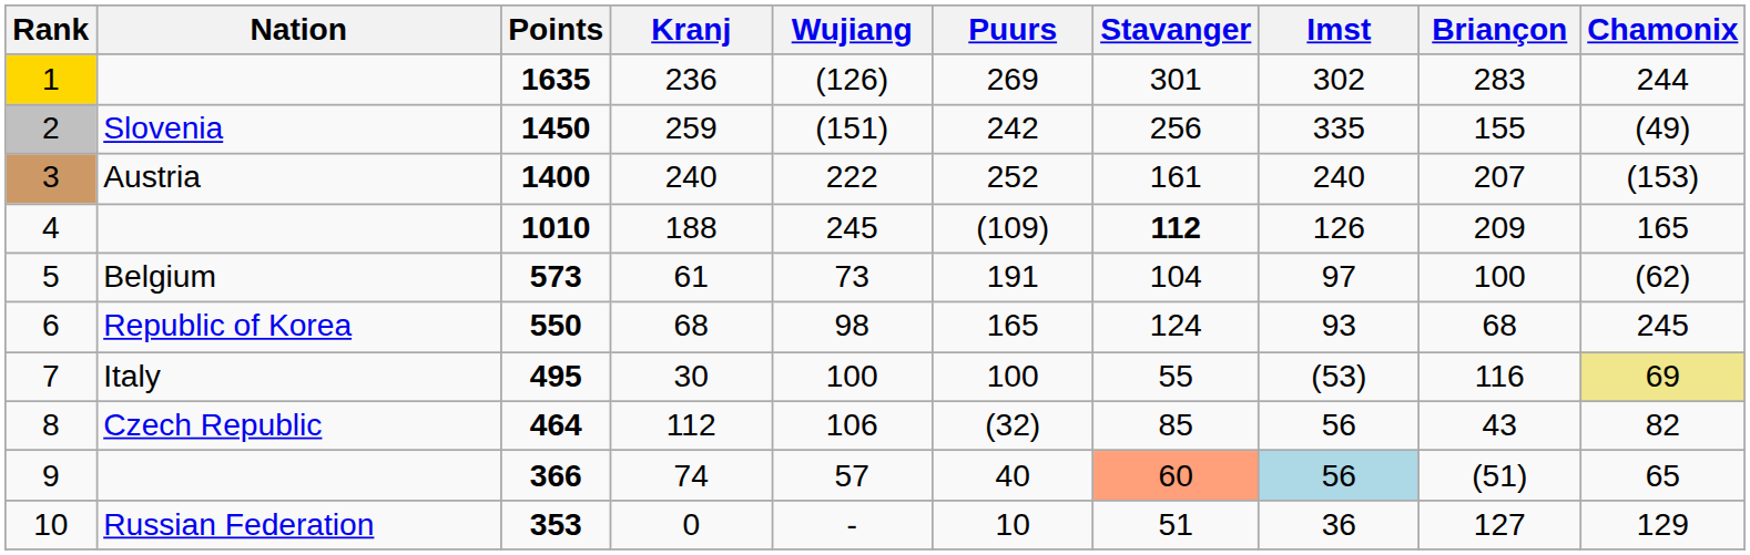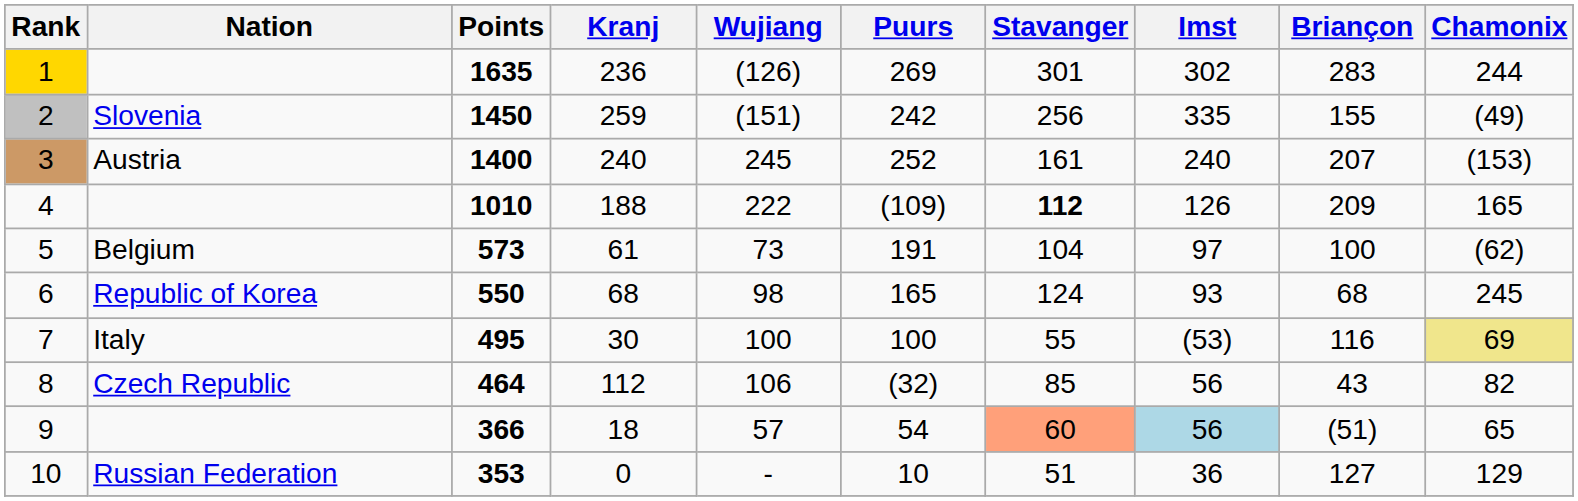3 | Wujiang: 222 -> 245
4 | Wujiang: 245 -> 222
9 | Kranj: 74 -> 18
9 | Puurs: 40 -> 54
